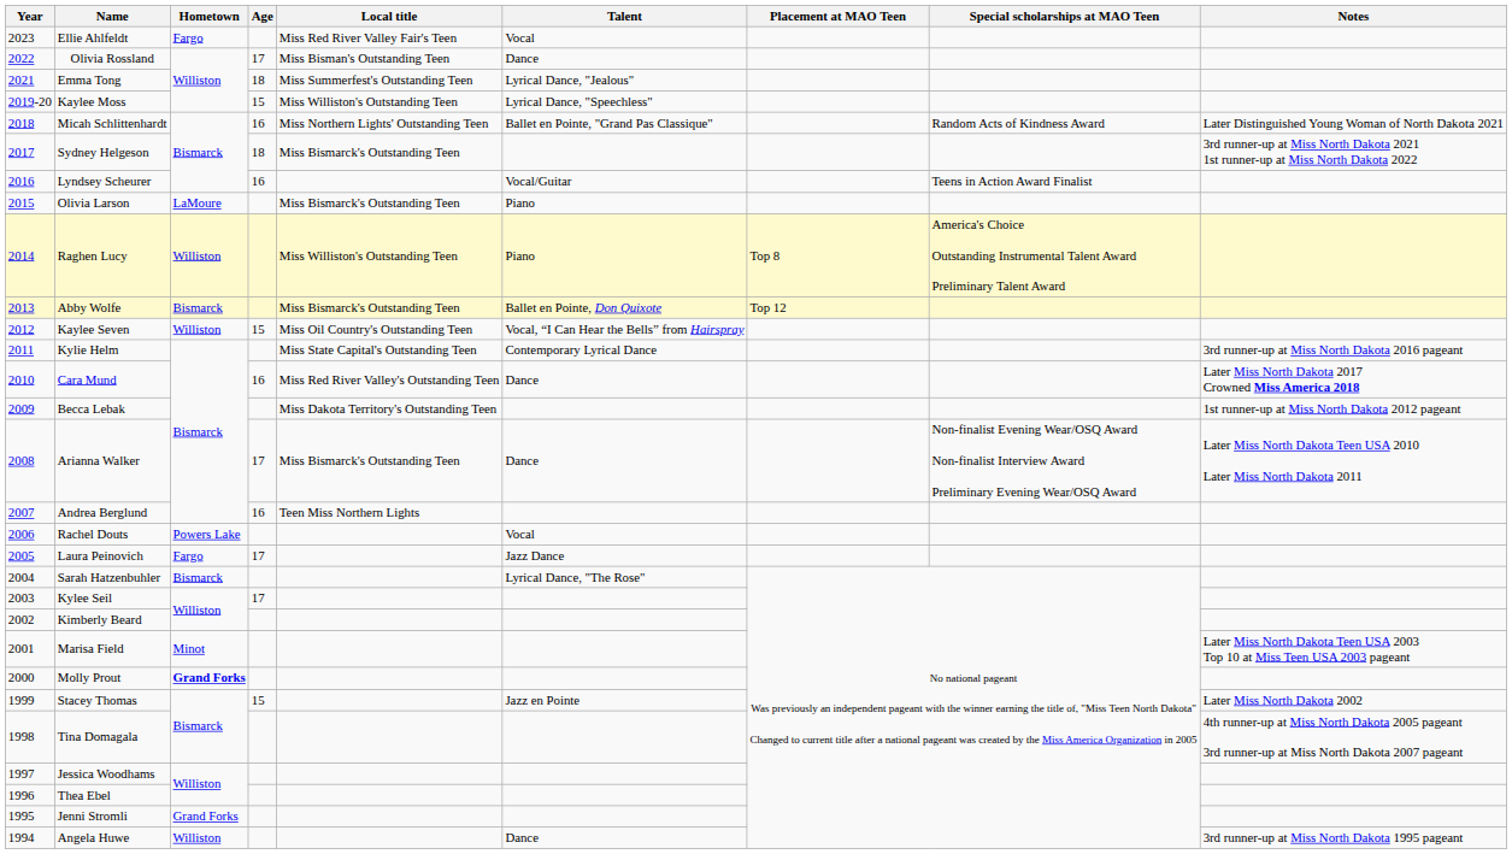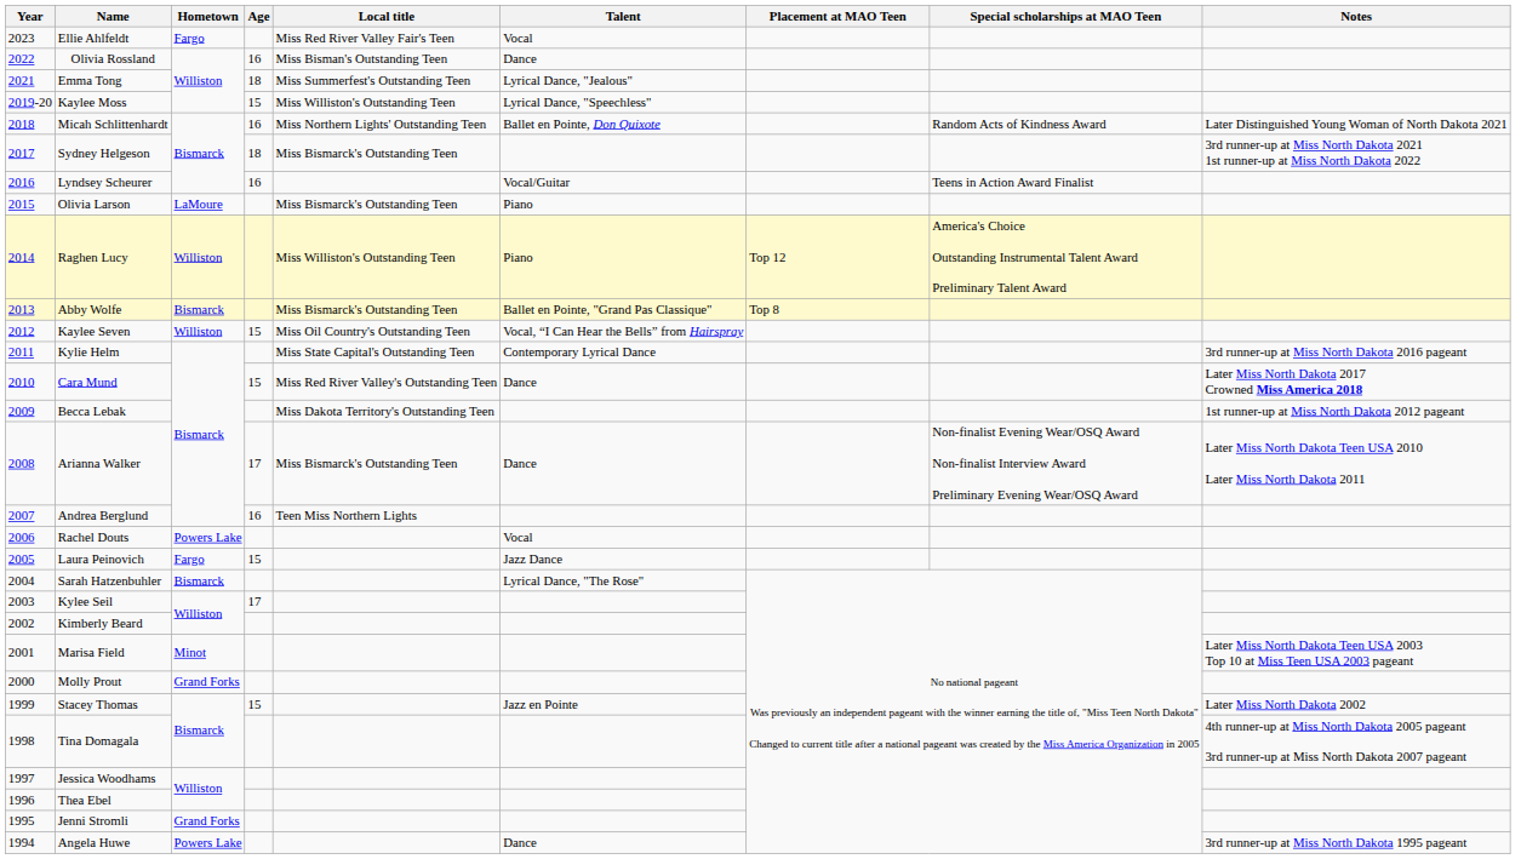Olivia Rossland | Age: 17 -> 16
Micah Schlittenhardt | Talent: Ballet en Pointe, "Grand Pas Classique" -> Ballet en Pointe, Don Quixote
Raghen Lucy | Placement at MAO Teen: Top 8 -> Top 12
Abby Wolfe | Talent: Ballet en Pointe, Don Quixote -> Ballet en Pointe, "Grand Pas Classique"
Abby Wolfe | Placement at MAO Teen: Top 12 -> Top 8
Cara Mund | Age: 16 -> 15
Laura Peinovich | Age: 17 -> 15
Molly Prout | Hometown: bold -> normal
Angela Huwe | Hometown: Williston -> Powers Lake
